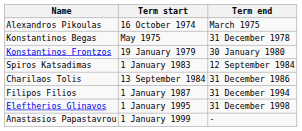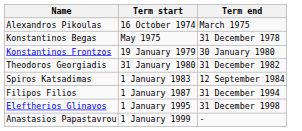+ row: Theodoros Georgiadis | 31 January 1980 | 31 December 1982
- row: Charilaos Tolis | 13 September 1984 | 31 December 1986
